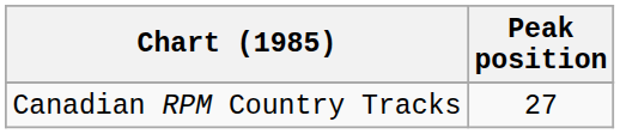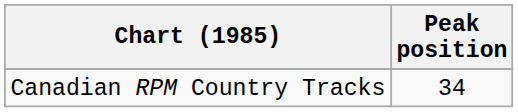Canadian RPM Country Tracks | Peak position: 27 -> 34
